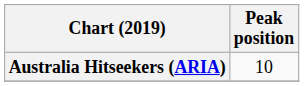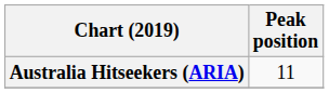Australia Hitseekers (ARIA) | Peak position: 10 -> 11
